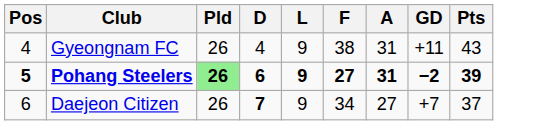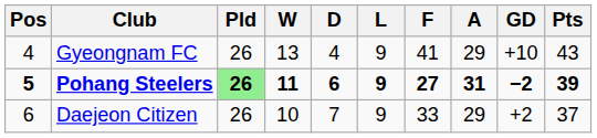+ column: W | 13 | 11 | 10
Gyeongnam FC | F: 38 -> 41
Gyeongnam FC | A: 31 -> 29
Gyeongnam FC | GD: +11 -> +10
Daejeon Citizen | D: bold -> normal
Daejeon Citizen | F: 34 -> 33
Daejeon Citizen | A: 27 -> 29
Daejeon Citizen | GD: +7 -> +2
